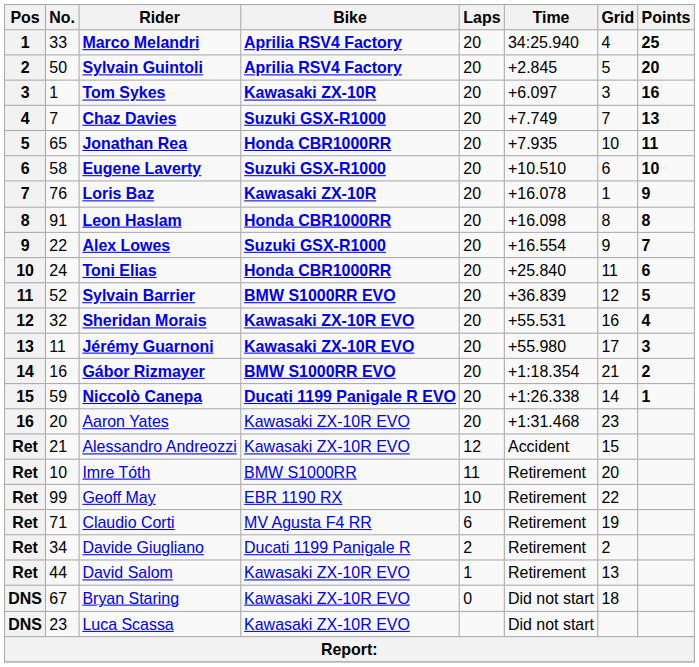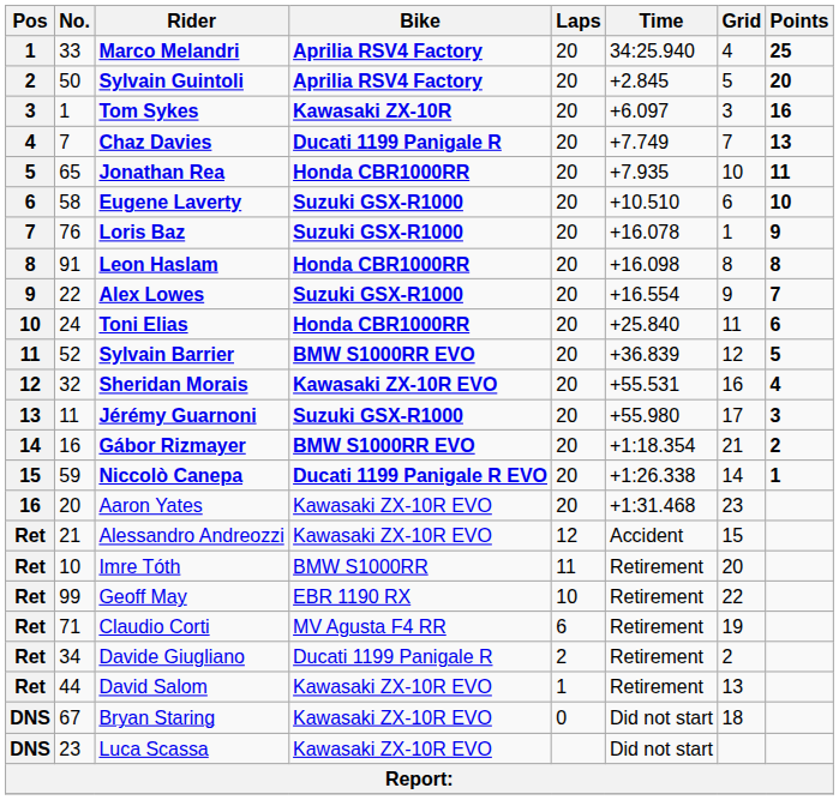Chaz Davies | Bike: Suzuki GSX-R1000 -> Ducati 1199 Panigale R
Loris Baz | Bike: Kawasaki ZX-10R -> Suzuki GSX-R1000
Jérémy Guarnoni | Bike: Kawasaki ZX-10R EVO -> Suzuki GSX-R1000
